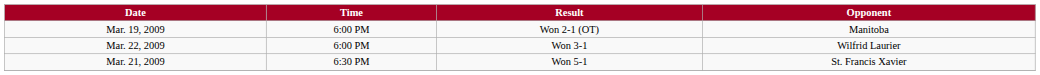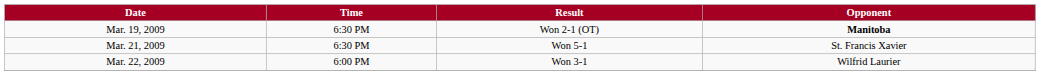Mar. 19, 2009 | Time: 6:00 PM -> 6:30 PM
Mar. 19, 2009 | Opponent: normal -> bold
rows swapped: Mar. 21, 2009 <-> Mar. 22, 2009
